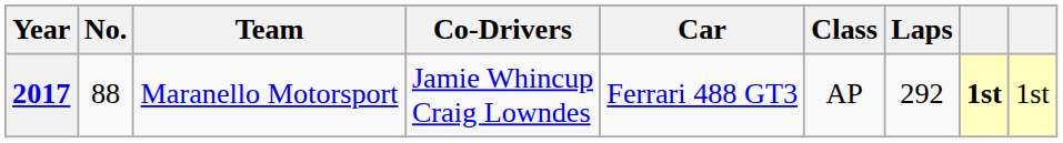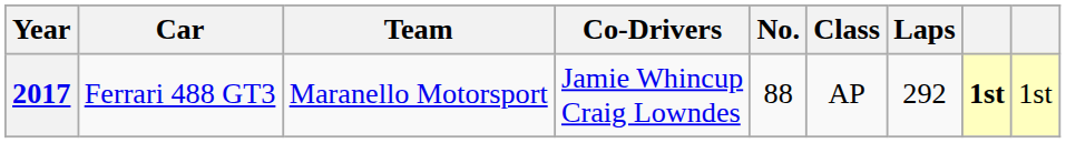columns swapped: No. <-> Car
